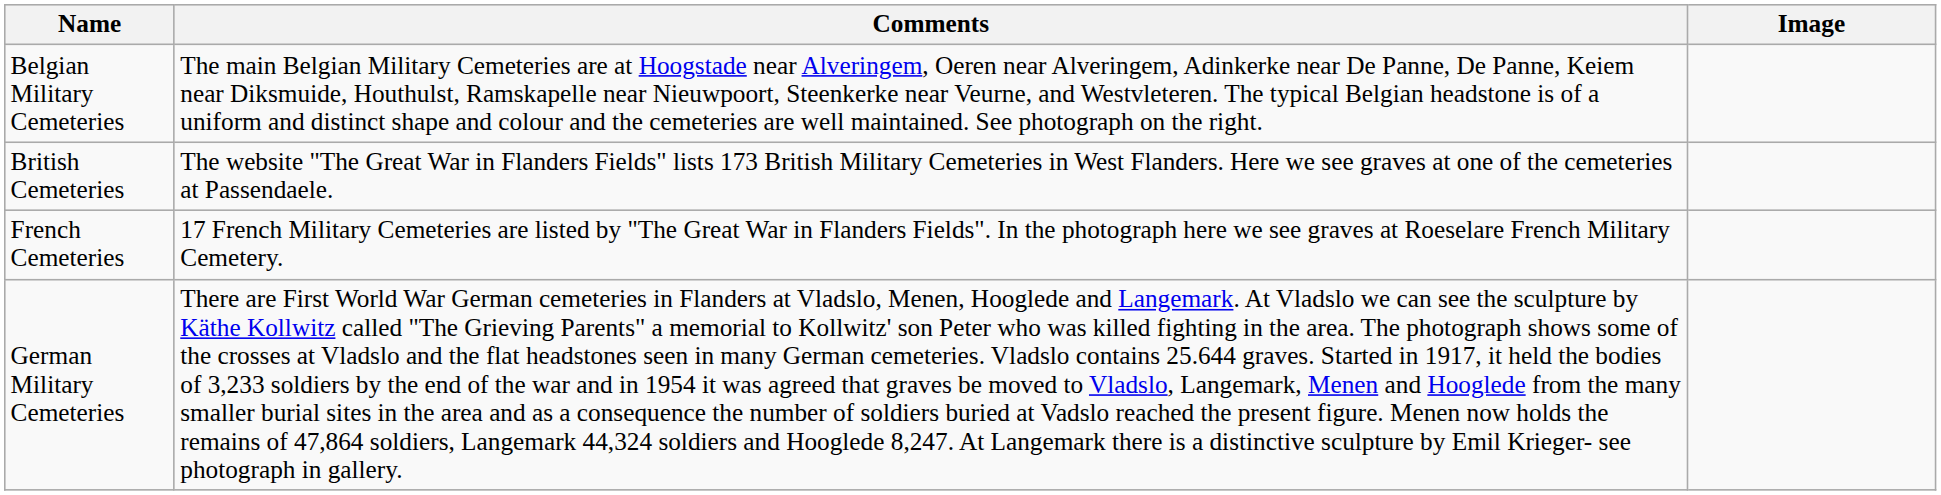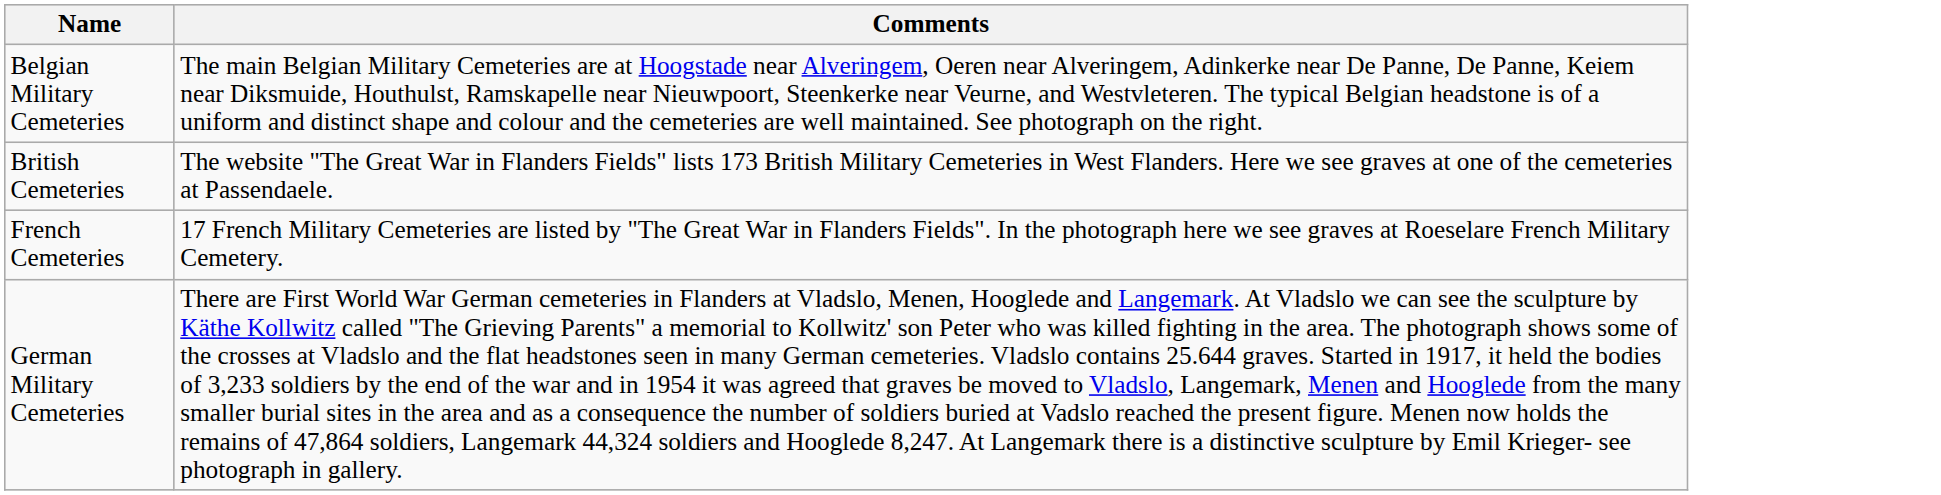- column: Image
